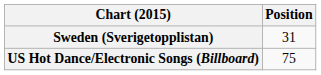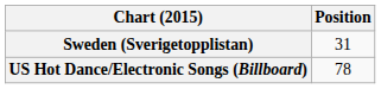US Hot Dance/Electronic Songs (Billboard) | Position: 75 -> 78
